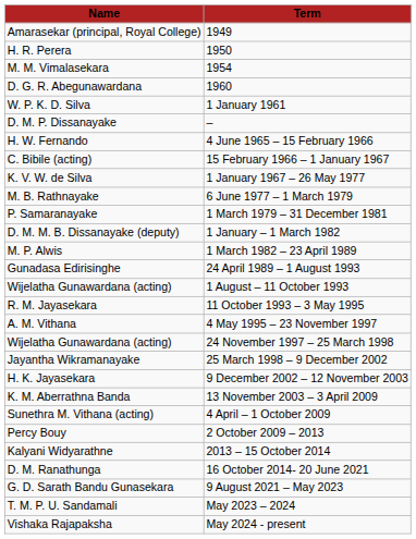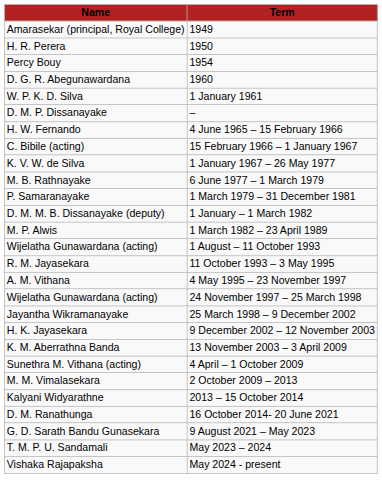1954 | Name: M. M. Vimalasekara -> Percy Bouy
- row: Gunadasa Edirisinghe | 24 April 1989 – 1 August 1993
2 October 2009 – 2013 | Name: Percy Bouy -> M. M. Vimalasekara
